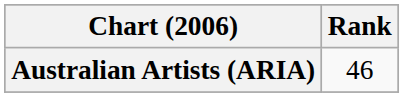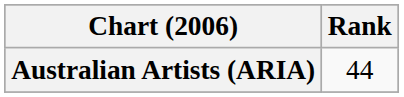Australian Artists (ARIA) | Rank: 46 -> 44
